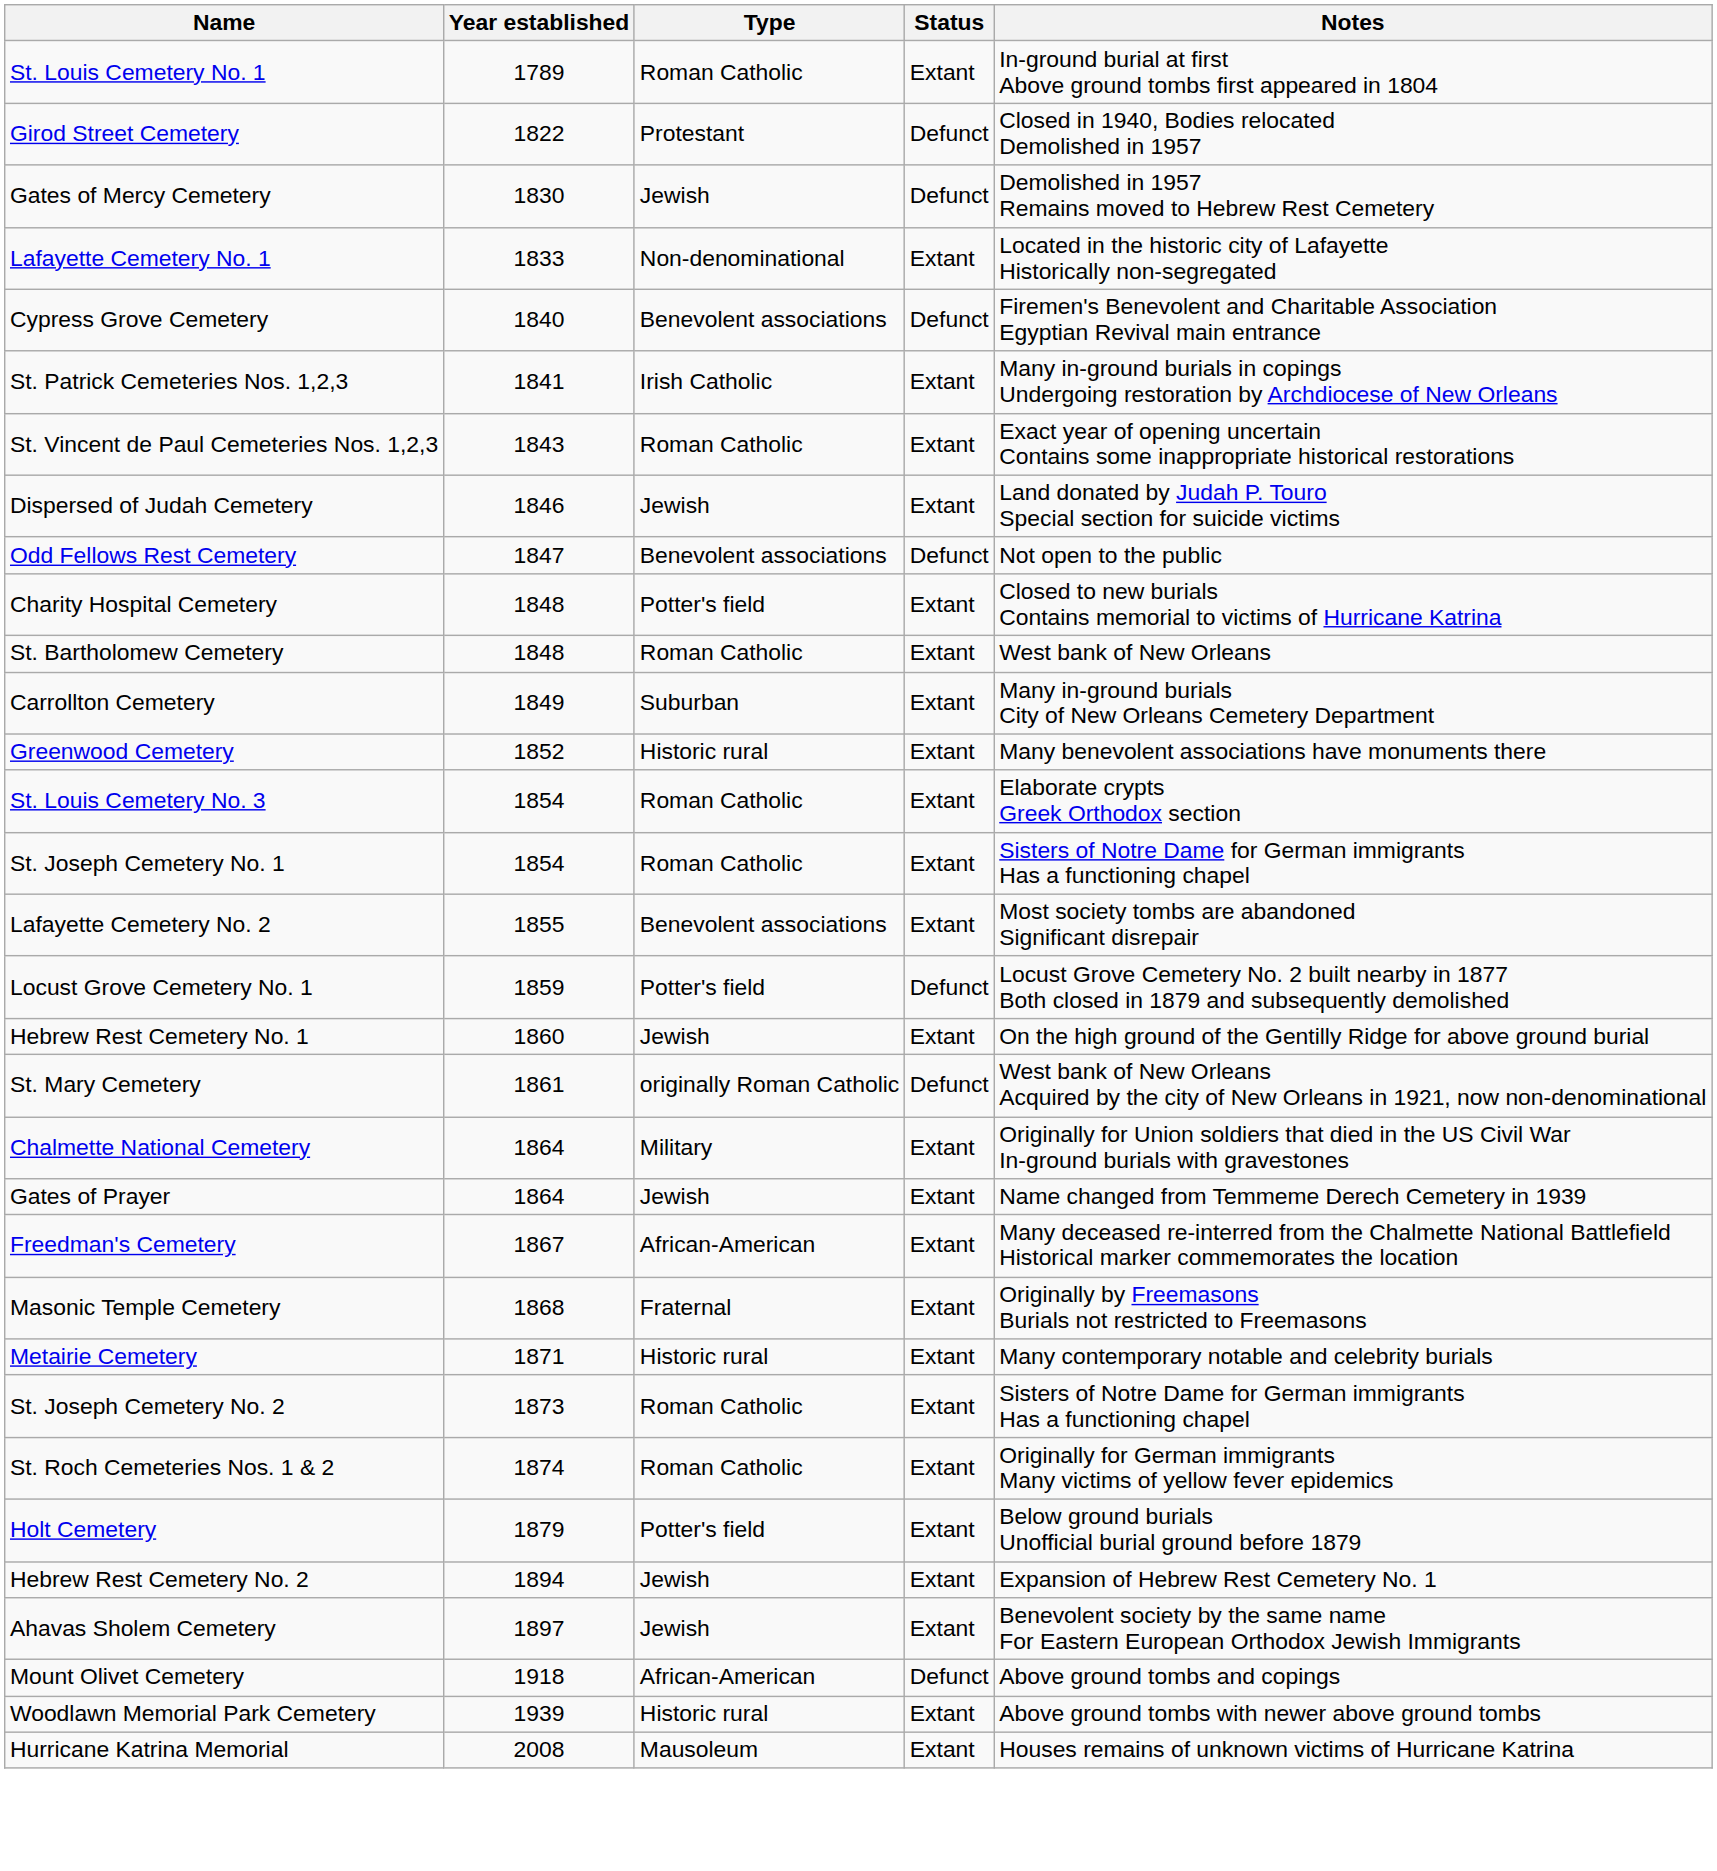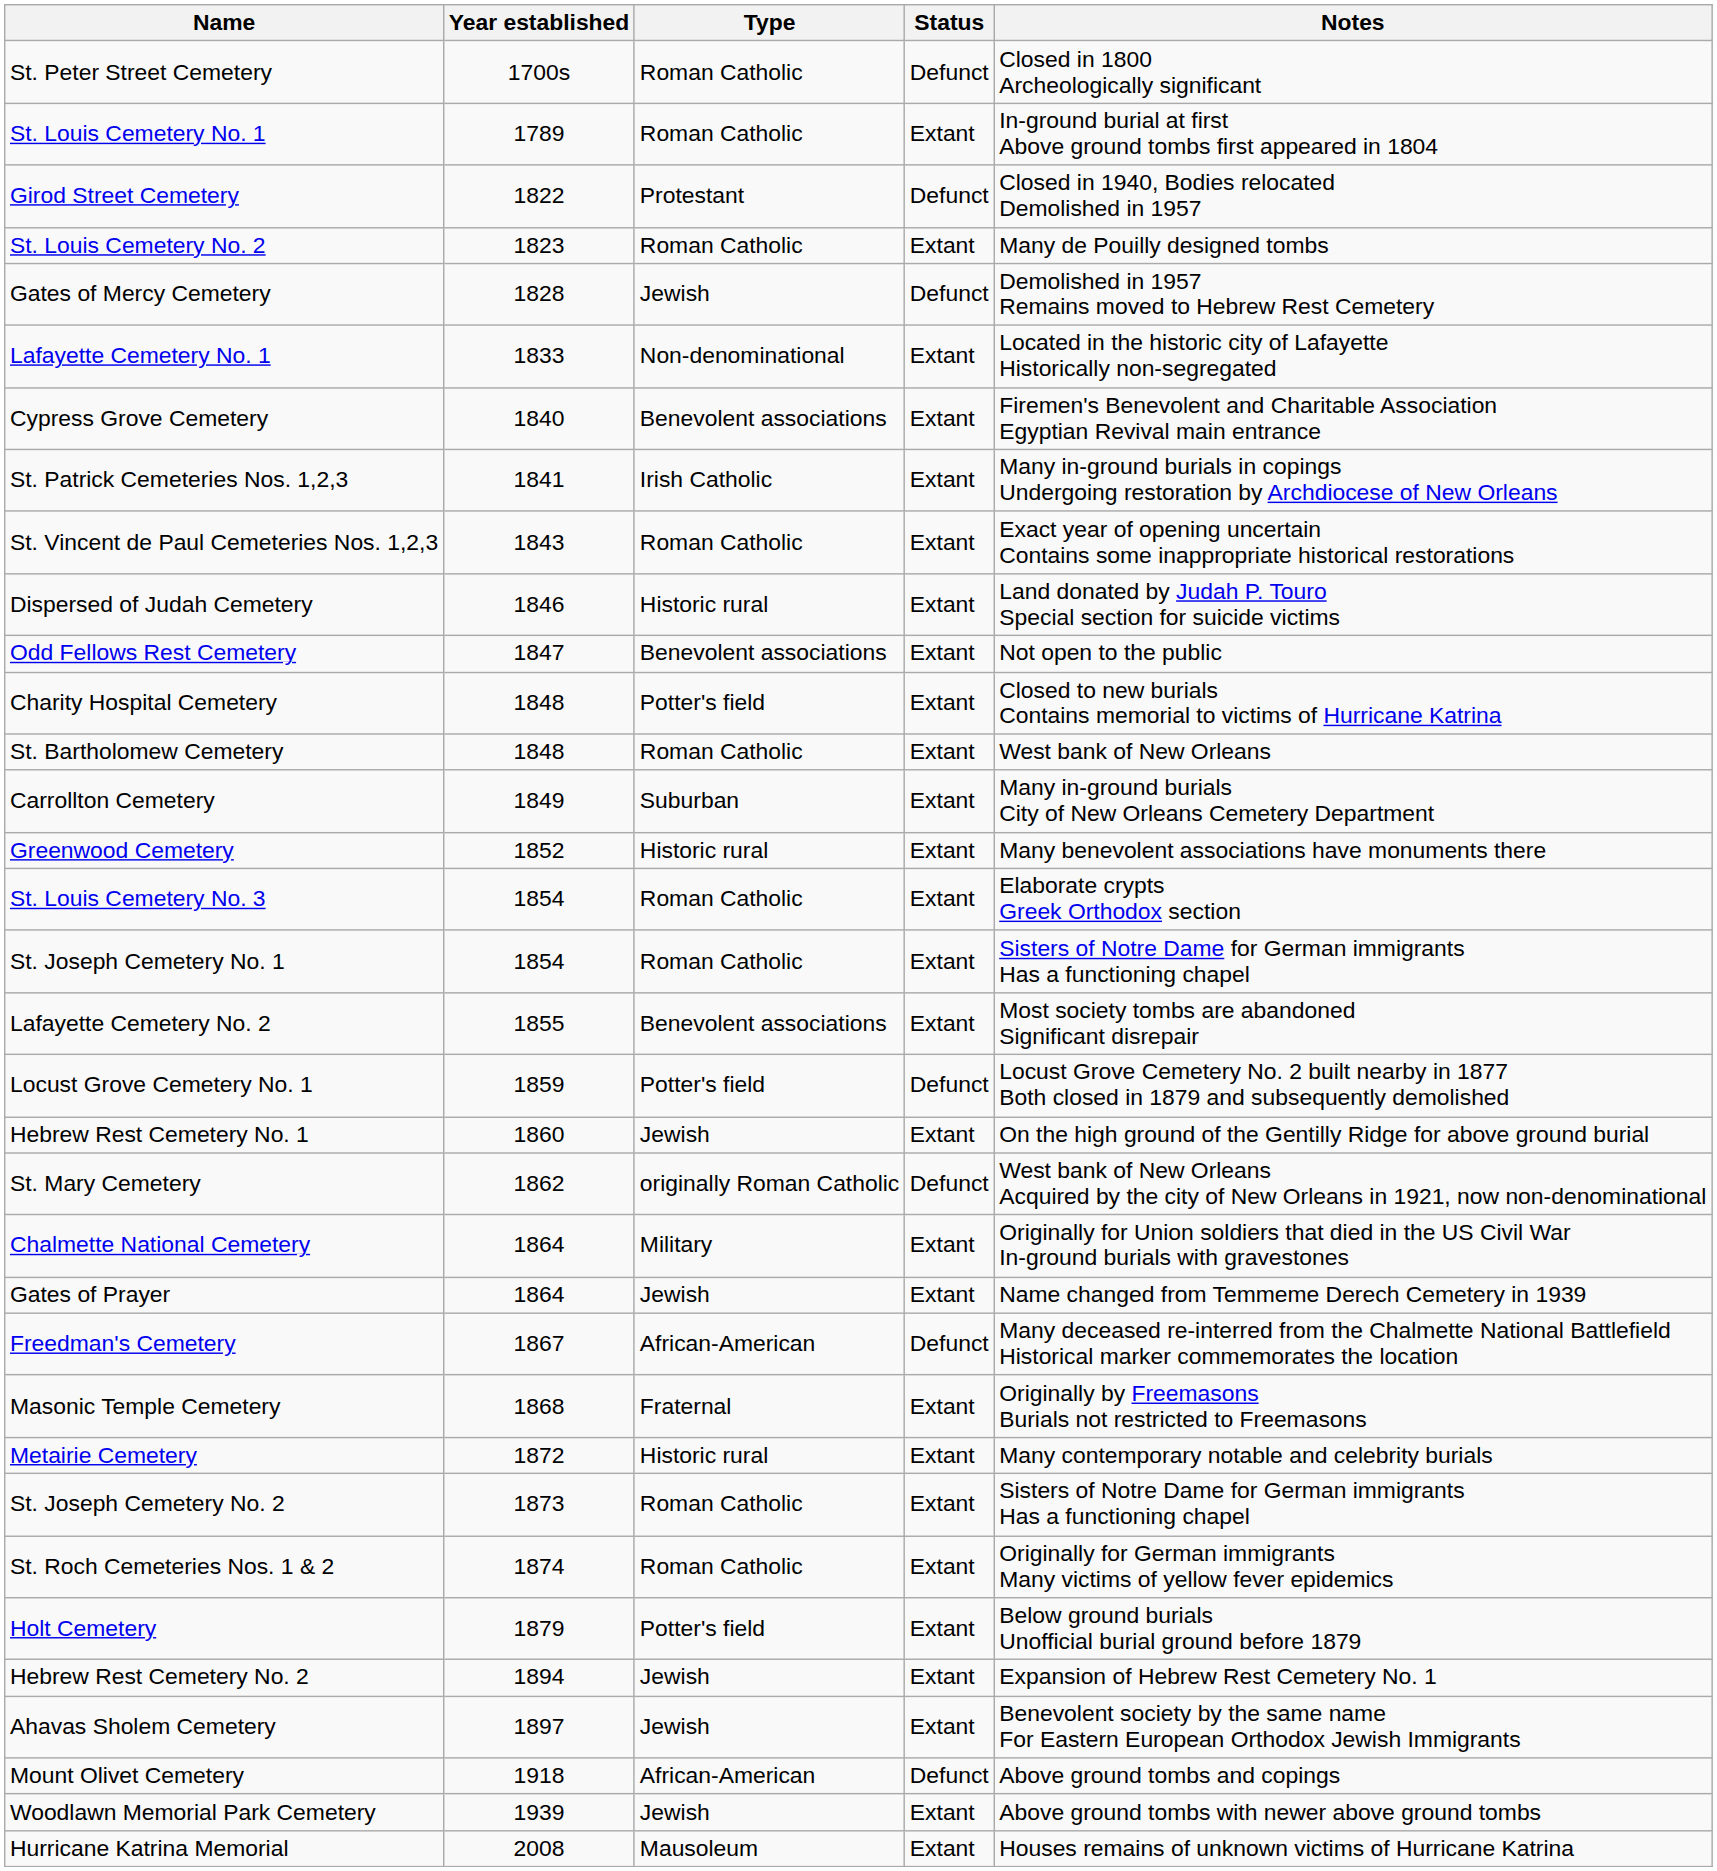+ row: St. Peter Street Cemetery | 1700s | Roman Catholic | Defunct | Closed in 1800 Archeologically significant
+ row: St. Louis Cemetery No. 2 | 1823 | Roman Catholic | Extant | Many de Pouilly designed tombs
Gates of Mercy Cemetery | Year established: 1830 -> 1828
Cypress Grove Cemetery | Status: Defunct -> Extant
Dispersed of Judah Cemetery | Type: Jewish -> Historic rural
Odd Fellows Rest Cemetery | Status: Defunct -> Extant
St. Mary Cemetery | Year established: 1861 -> 1862
Freedman's Cemetery | Status: Extant -> Defunct
Metairie Cemetery | Year established: 1871 -> 1872
Woodlawn Memorial Park Cemetery | Type: Historic rural -> Jewish
